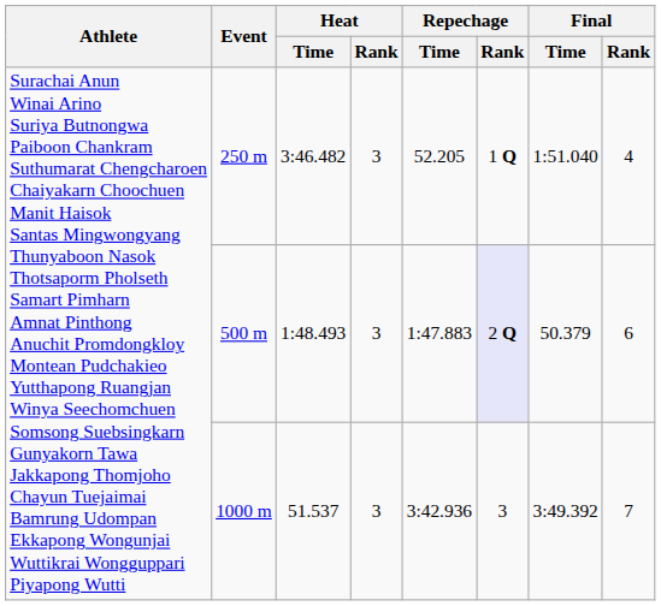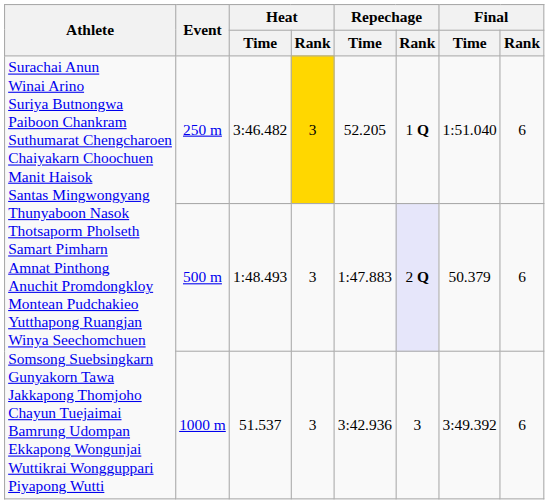250 m | Heat / Rank: no background -> gold background
250 m | Final / Rank: 4 -> 6
1000 m | Final / Rank: 7 -> 6
